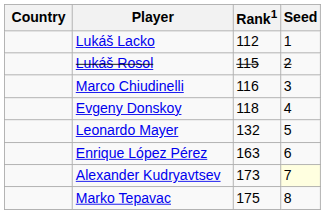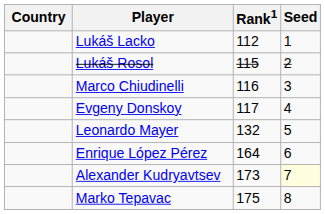Evgeny Donskoy | Rank1: 118 -> 117
Enrique López Pérez | Rank1: 163 -> 164
